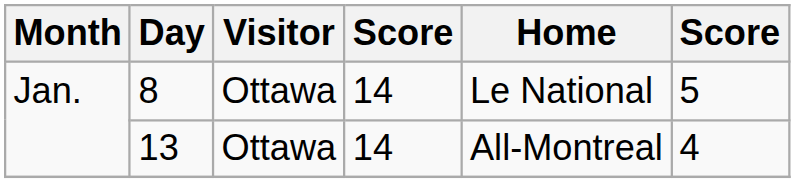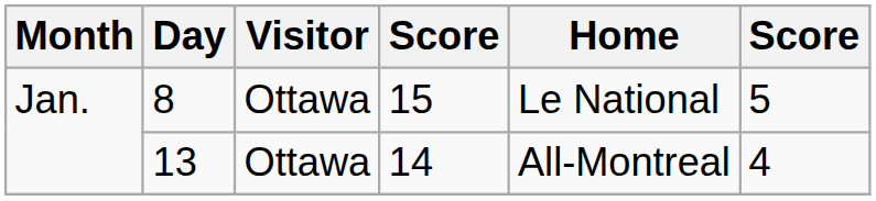8 | column 4: 14 -> 15
